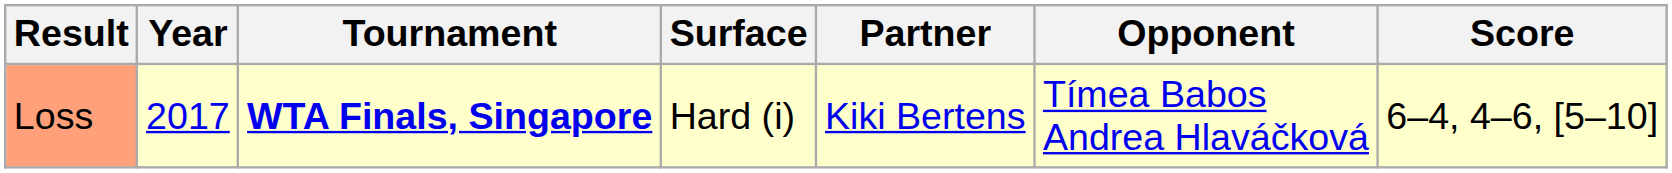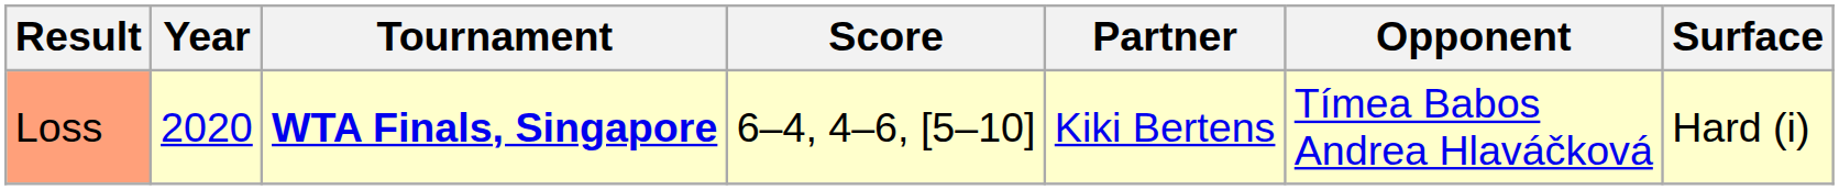columns swapped: Surface <-> Score
Loss | Year: 2017 -> 2020
